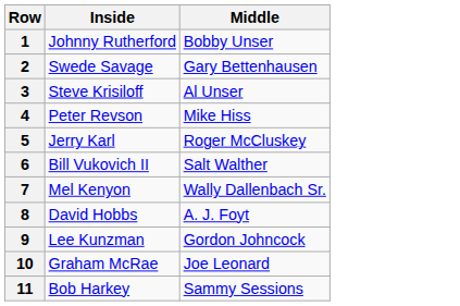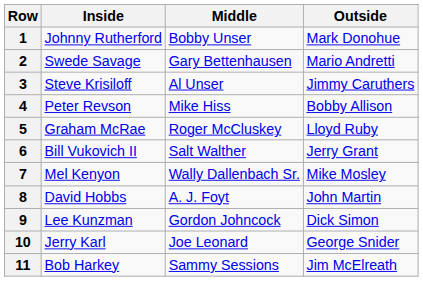+ column: Outside | Mark Donohue | Mario Andretti | Jimmy Caruthers | Bobby Allison | Lloyd Ruby | Jerry Grant | Mike Mosley | John Martin | Dick Simon | George Snider | Jim McElreath
5 | Inside: Jerry Karl -> Graham McRae
10 | Inside: Graham McRae -> Jerry Karl
